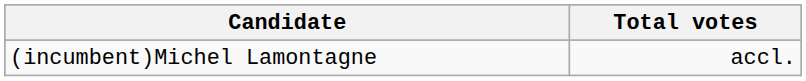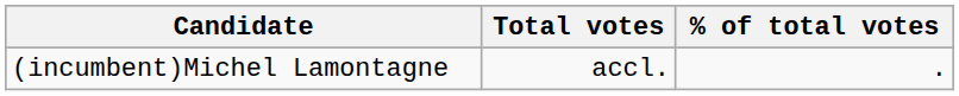+ column: % of total votes | .
